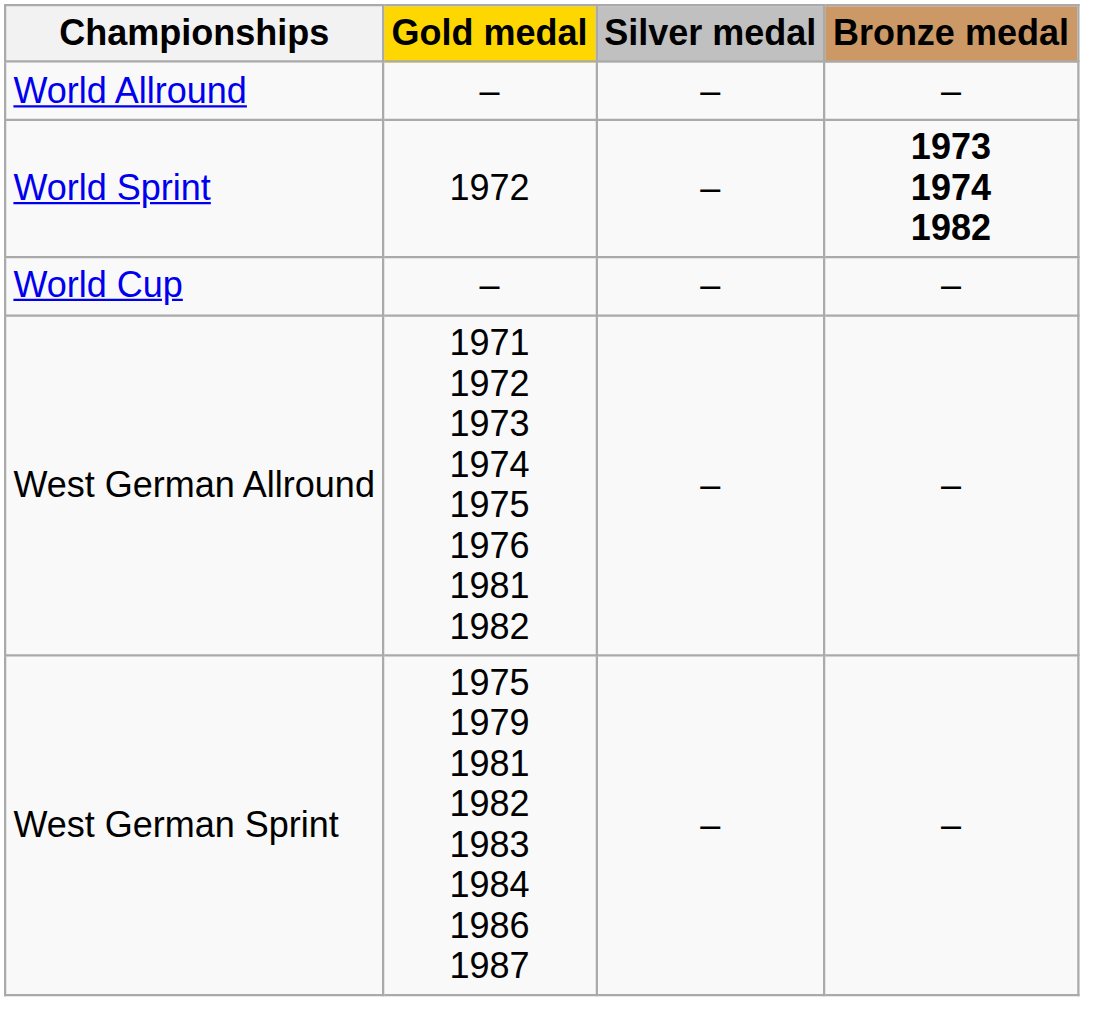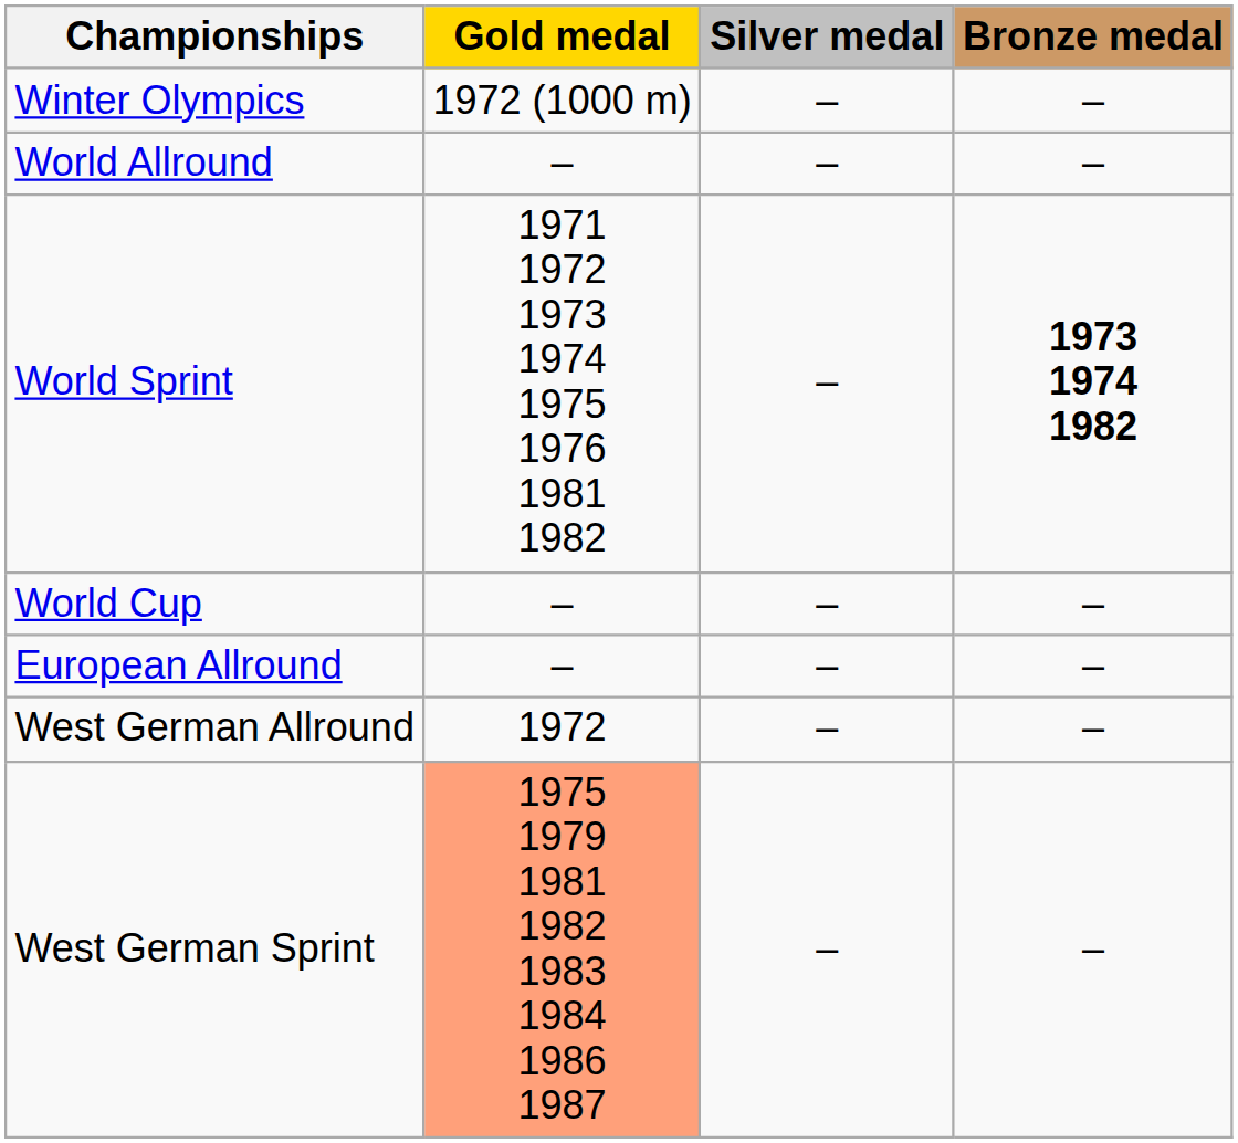+ row: Winter Olympics | 1972 (1000 m) | – | –
World Sprint | Gold medal: 1972 -> 1971 1972 1973 1974 1975 1976 1981 1982
+ row: European Allround | – | – | –
West German Allround | Gold medal: 1971 1972 1973 1974 1975 1976 1981 1982 -> 1972
West German Sprint | Gold medal: no background -> lightsalmon background
